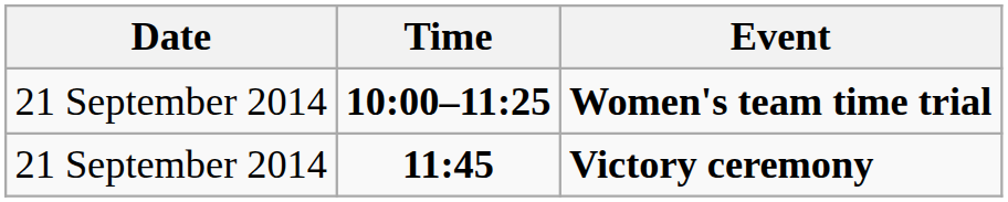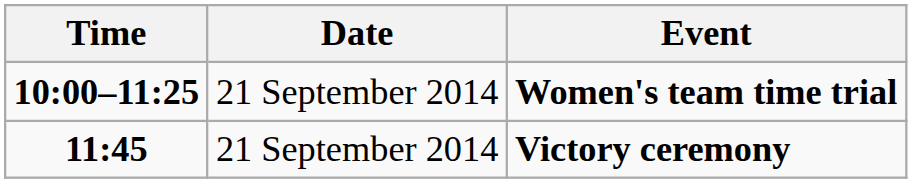columns swapped: Date <-> Time
